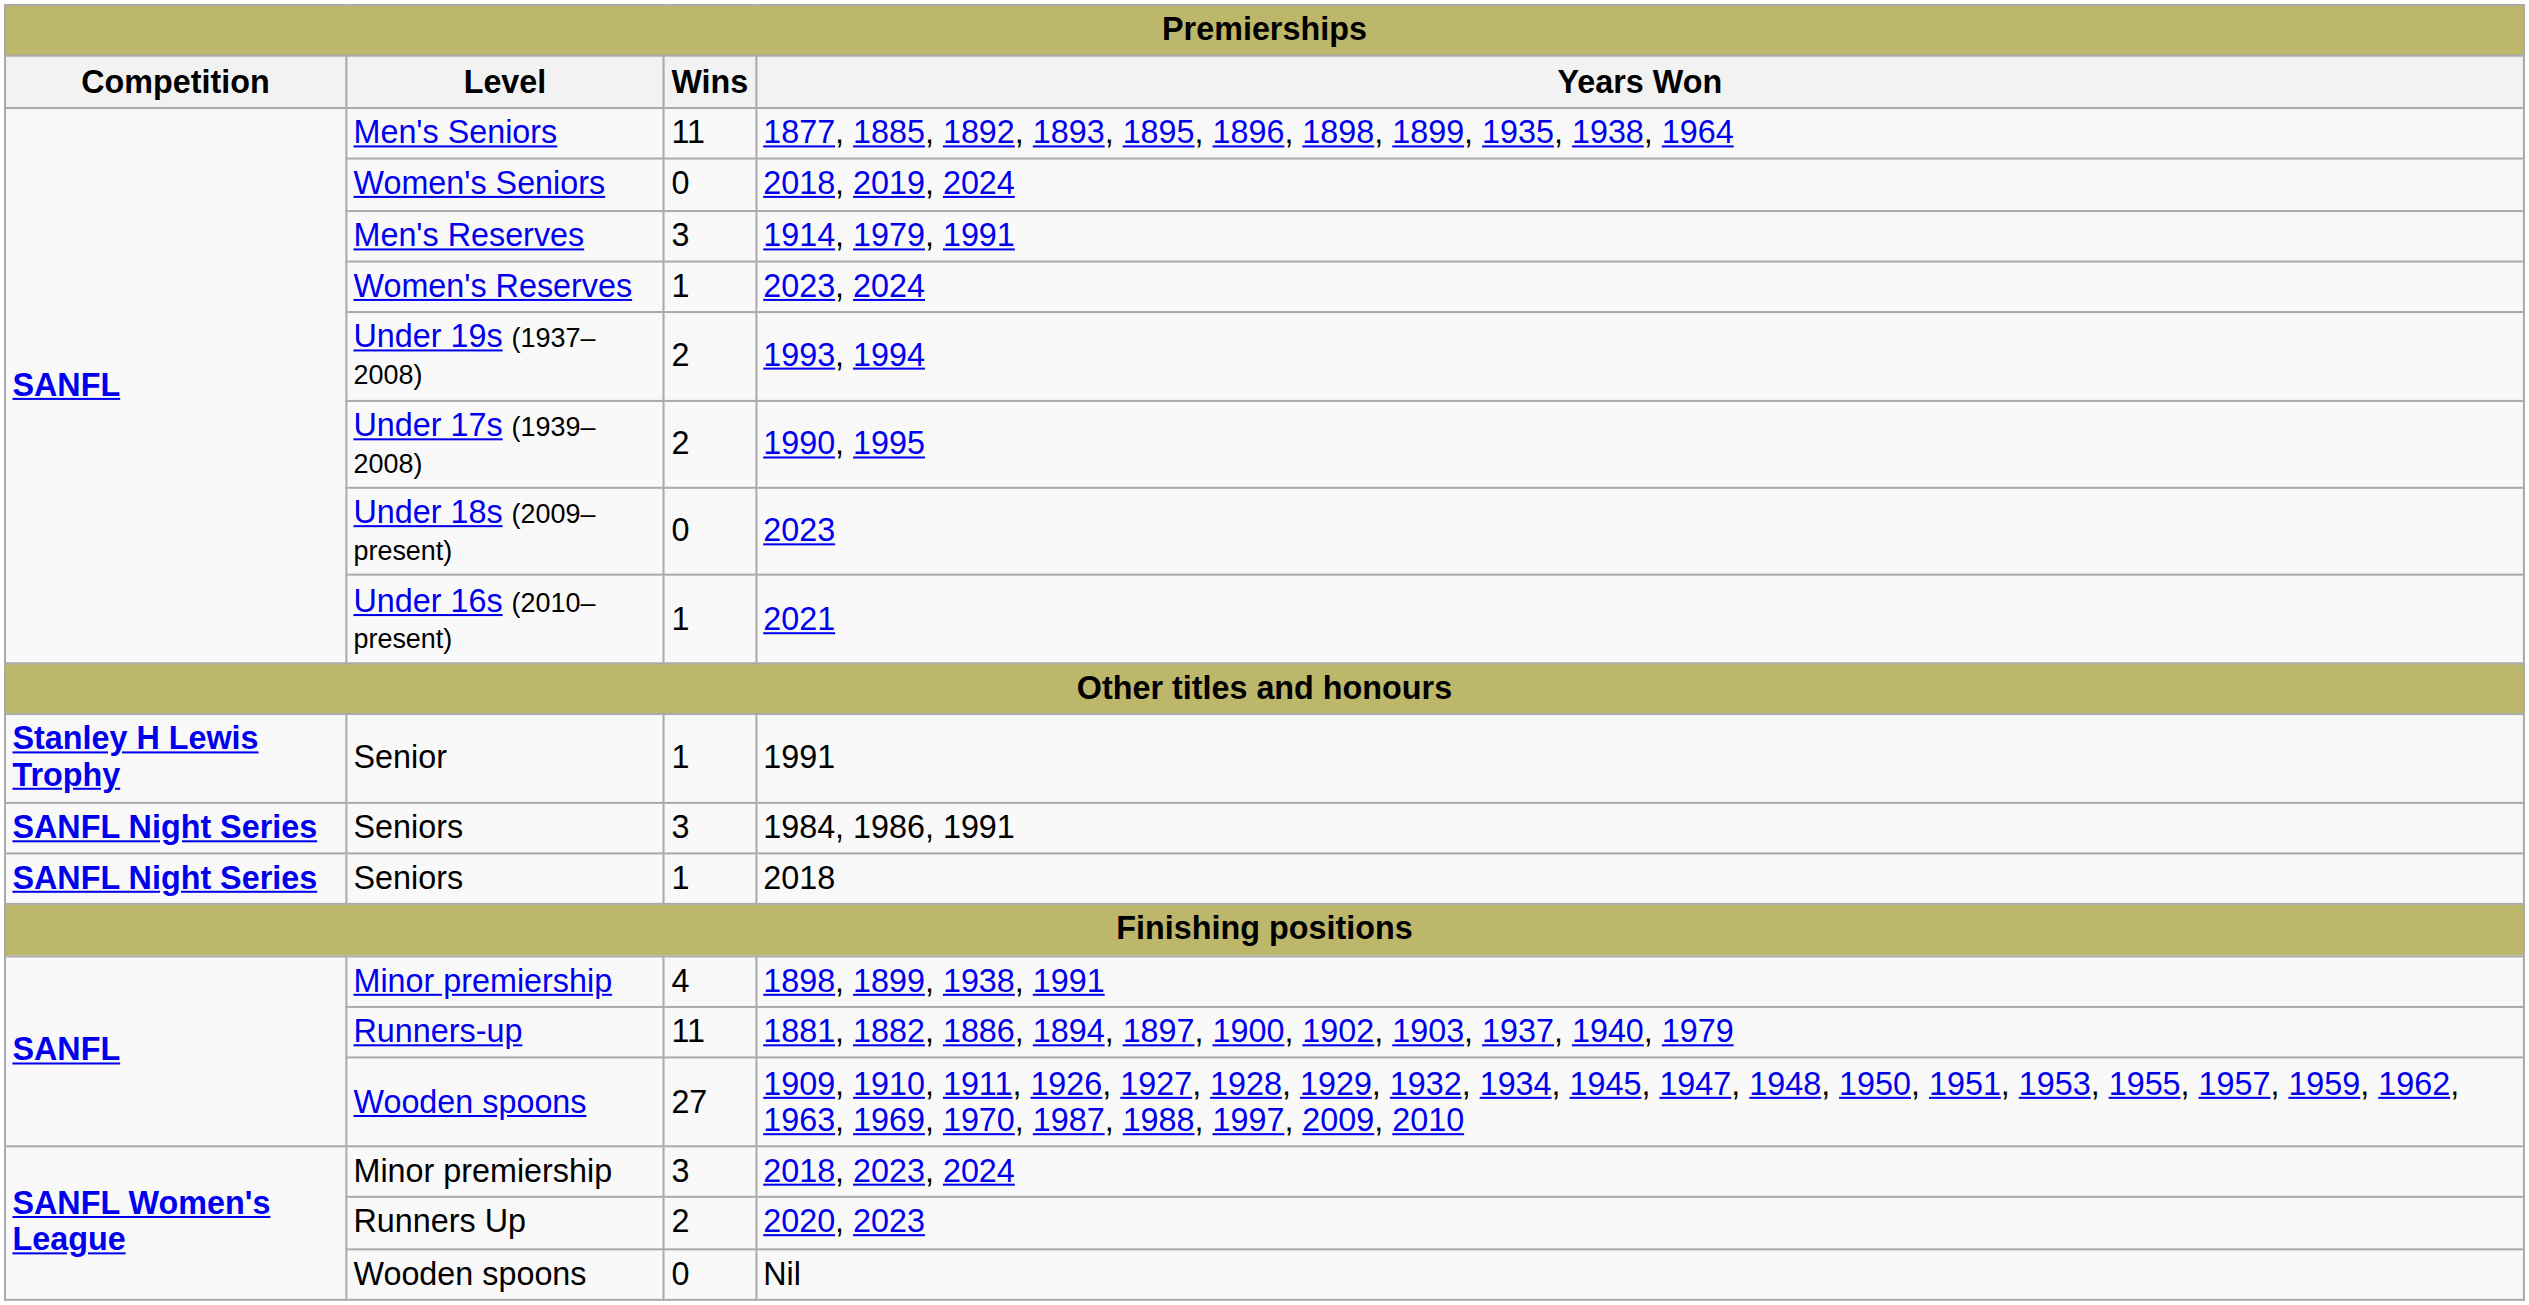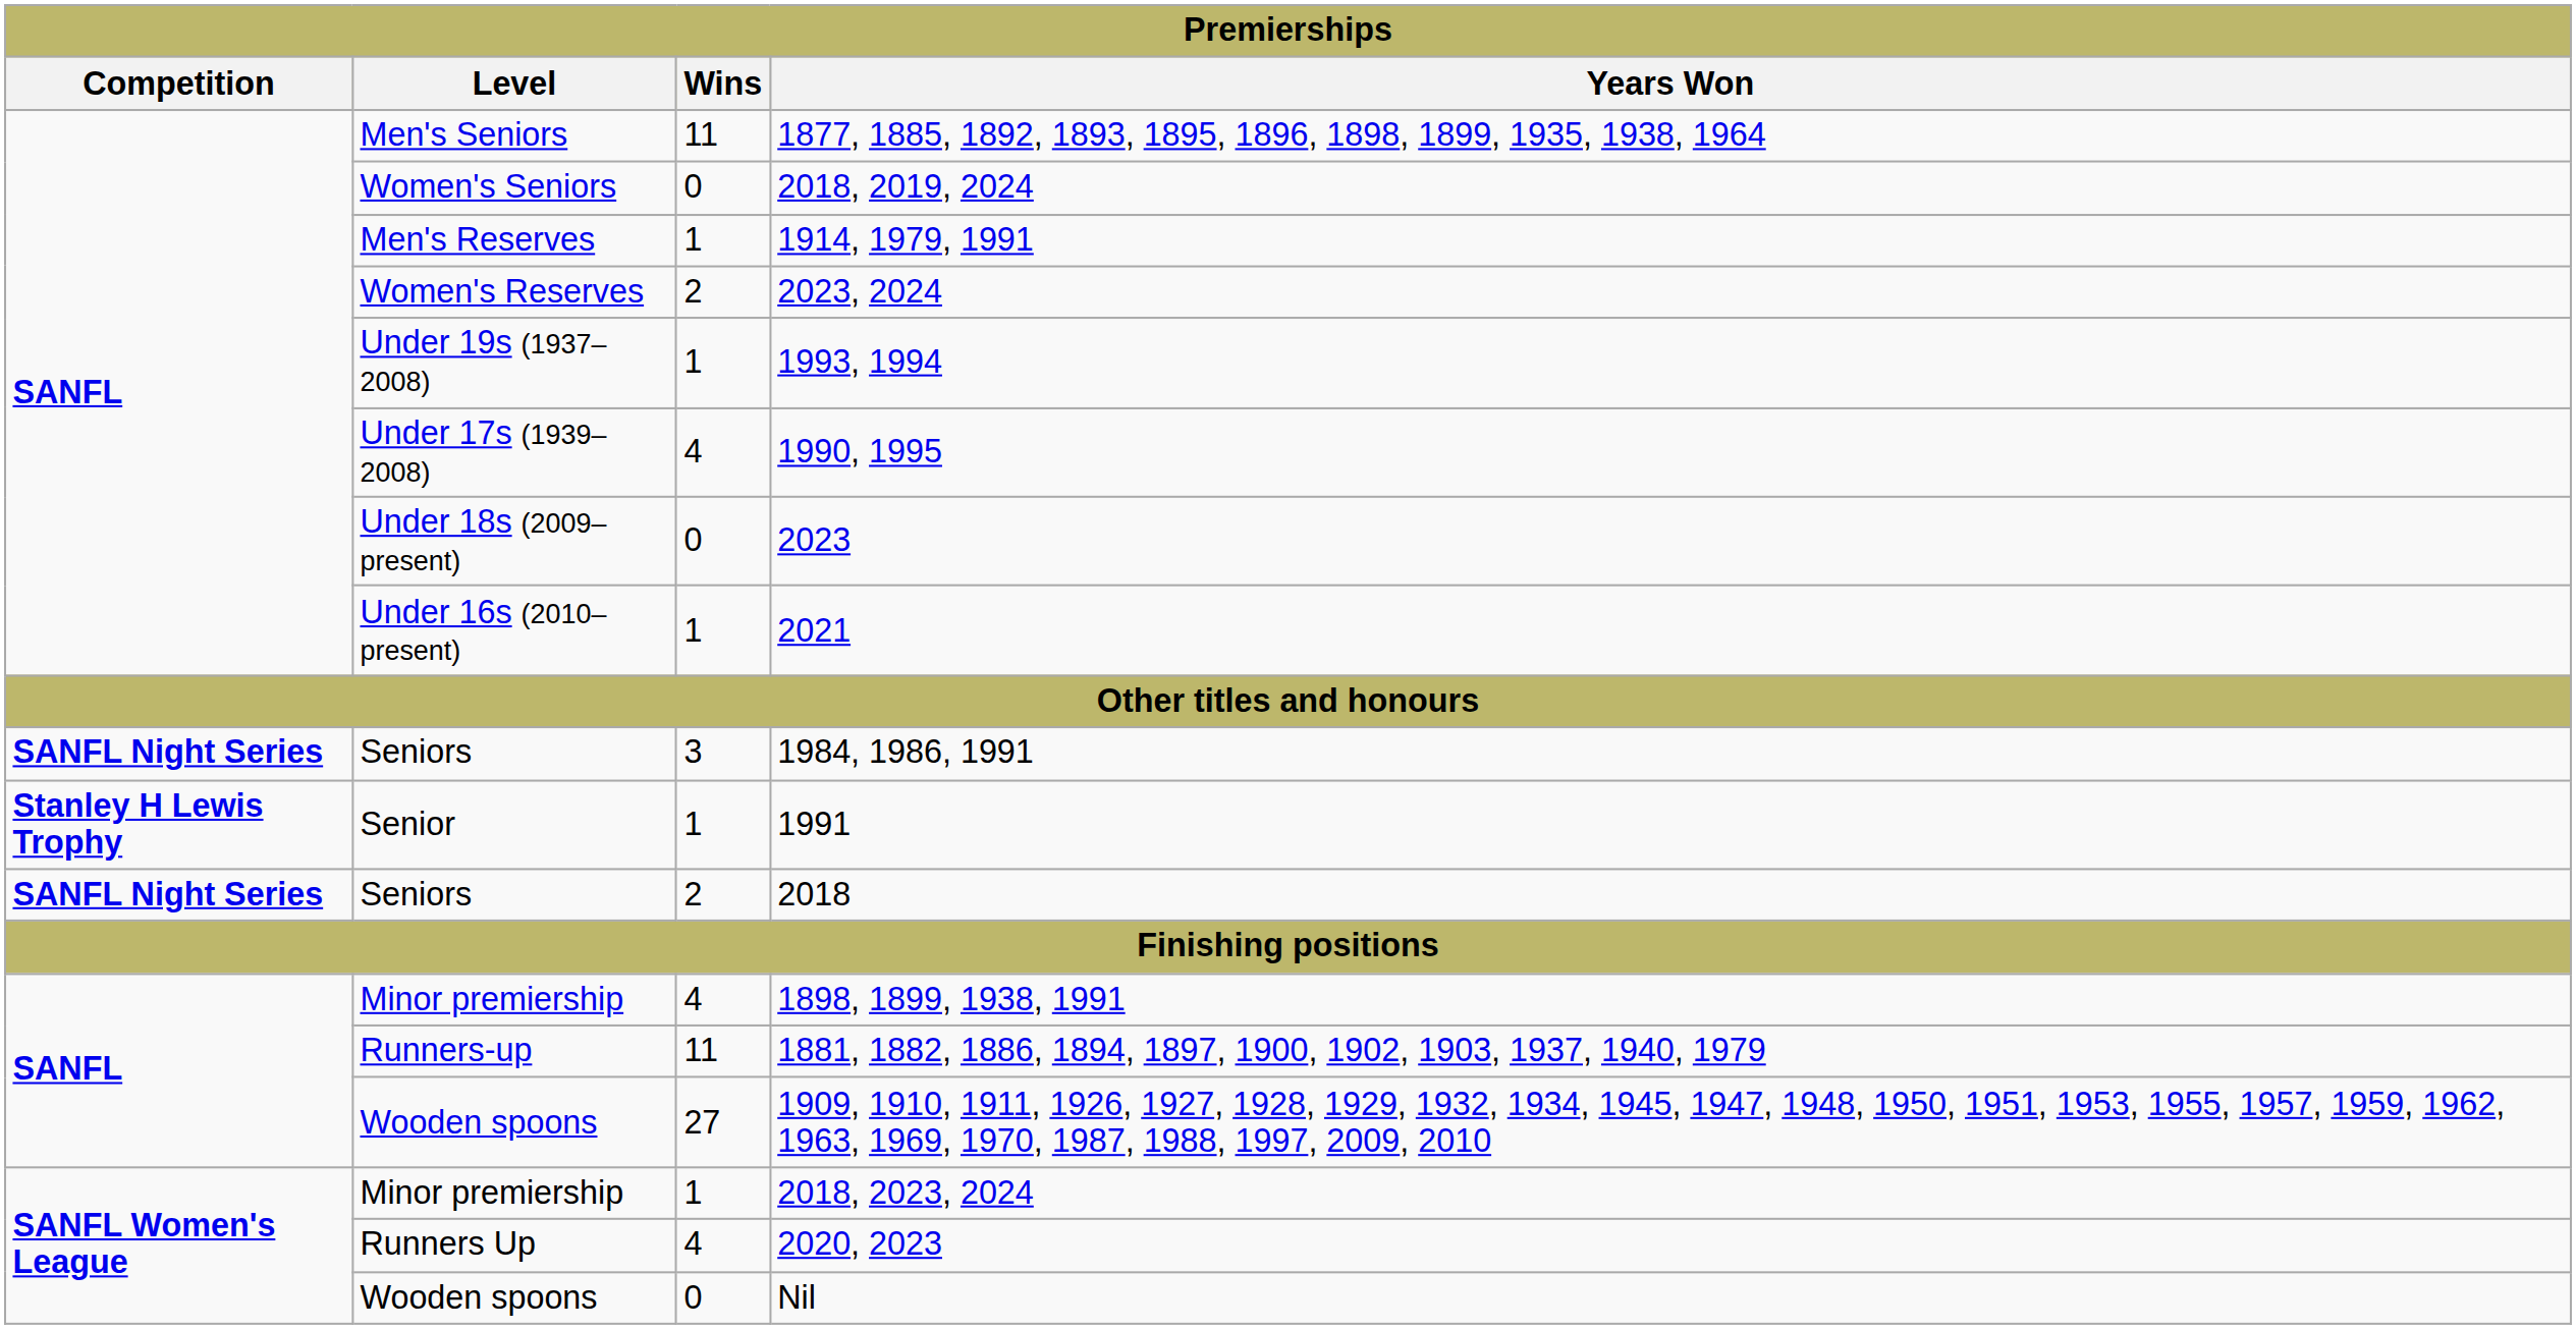1914, 1979, 1991 | Wins: 3 -> 1
2023, 2024 | Wins: 1 -> 2
1993, 1994 | Wins: 2 -> 1
1990, 1995 | Wins: 2 -> 4
rows swapped: 1991 <-> 1984, 1986, 1991
2018 | Wins: 1 -> 2
2018, 2023, 2024 | Wins: 3 -> 1
2020, 2023 | Wins: 2 -> 4
